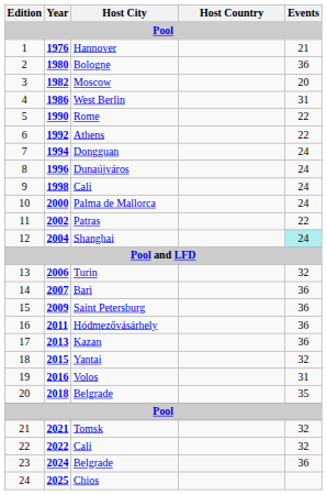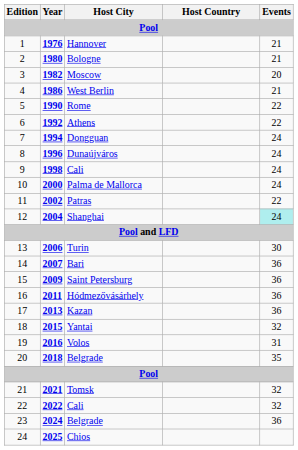2 | Events: 36 -> 21
4 | Events: 31 -> 21
13 | Events: 32 -> 30
